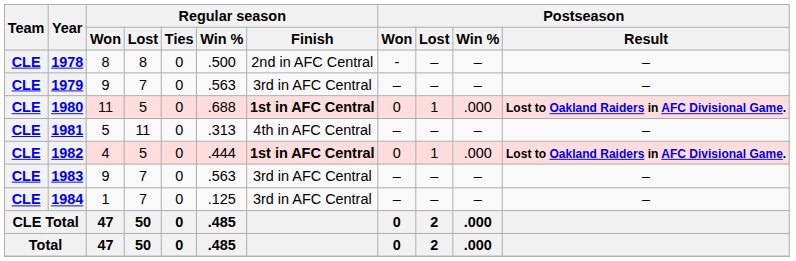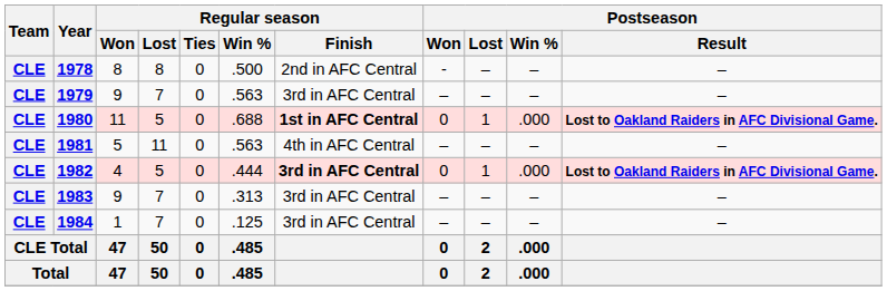1981 | Regular season / Win %: .313 -> .563
1982 | Regular season / Finish: 1st in AFC Central -> 3rd in AFC Central
1983 | Regular season / Win %: .563 -> .313
